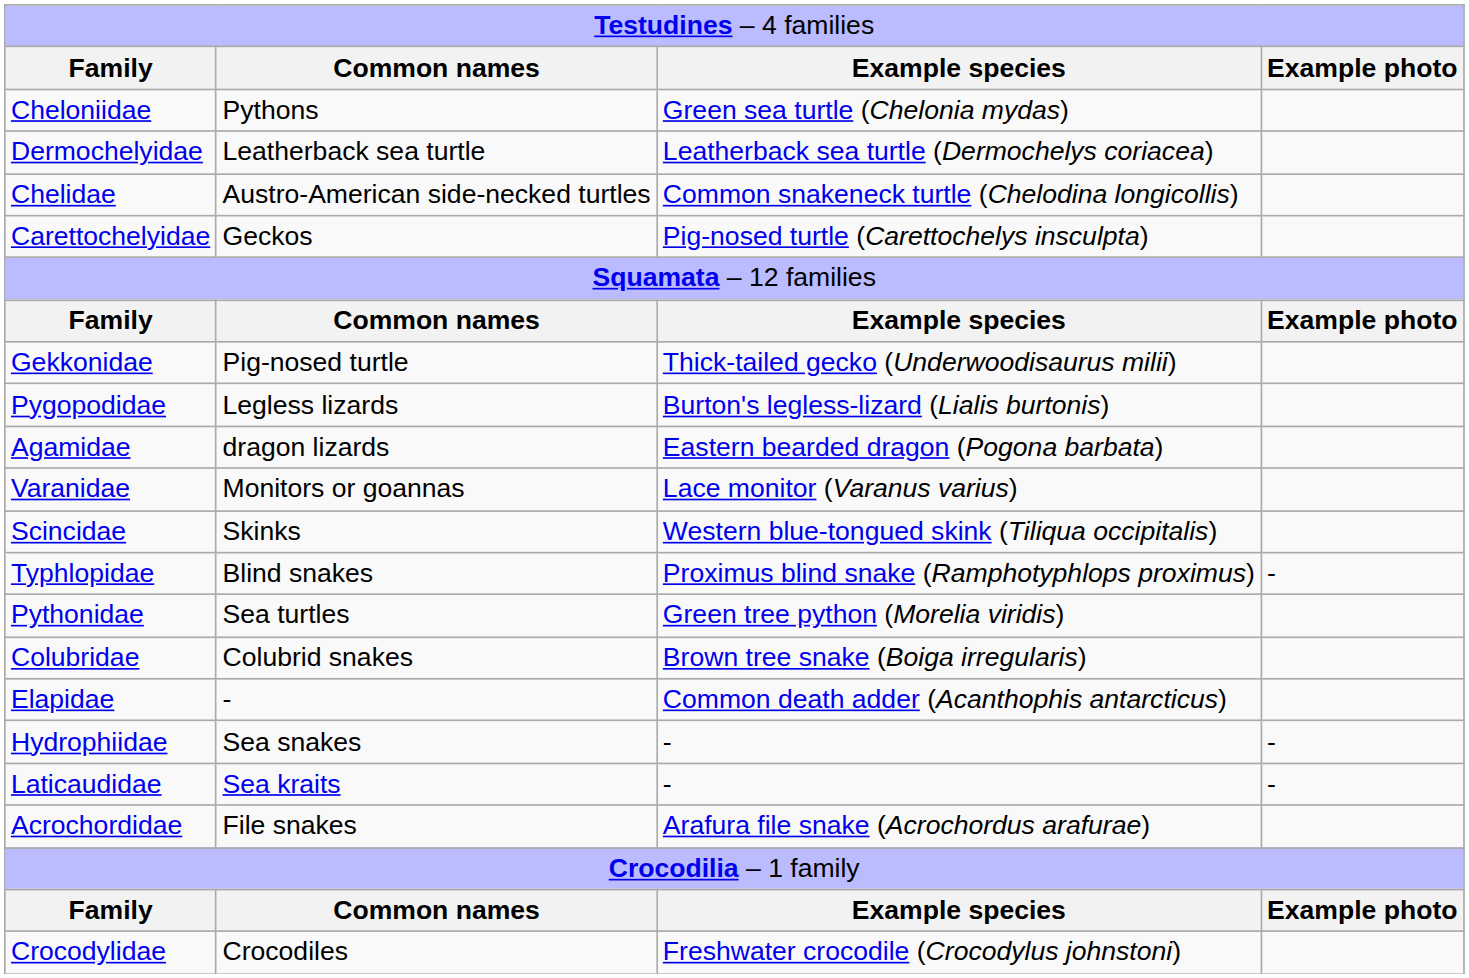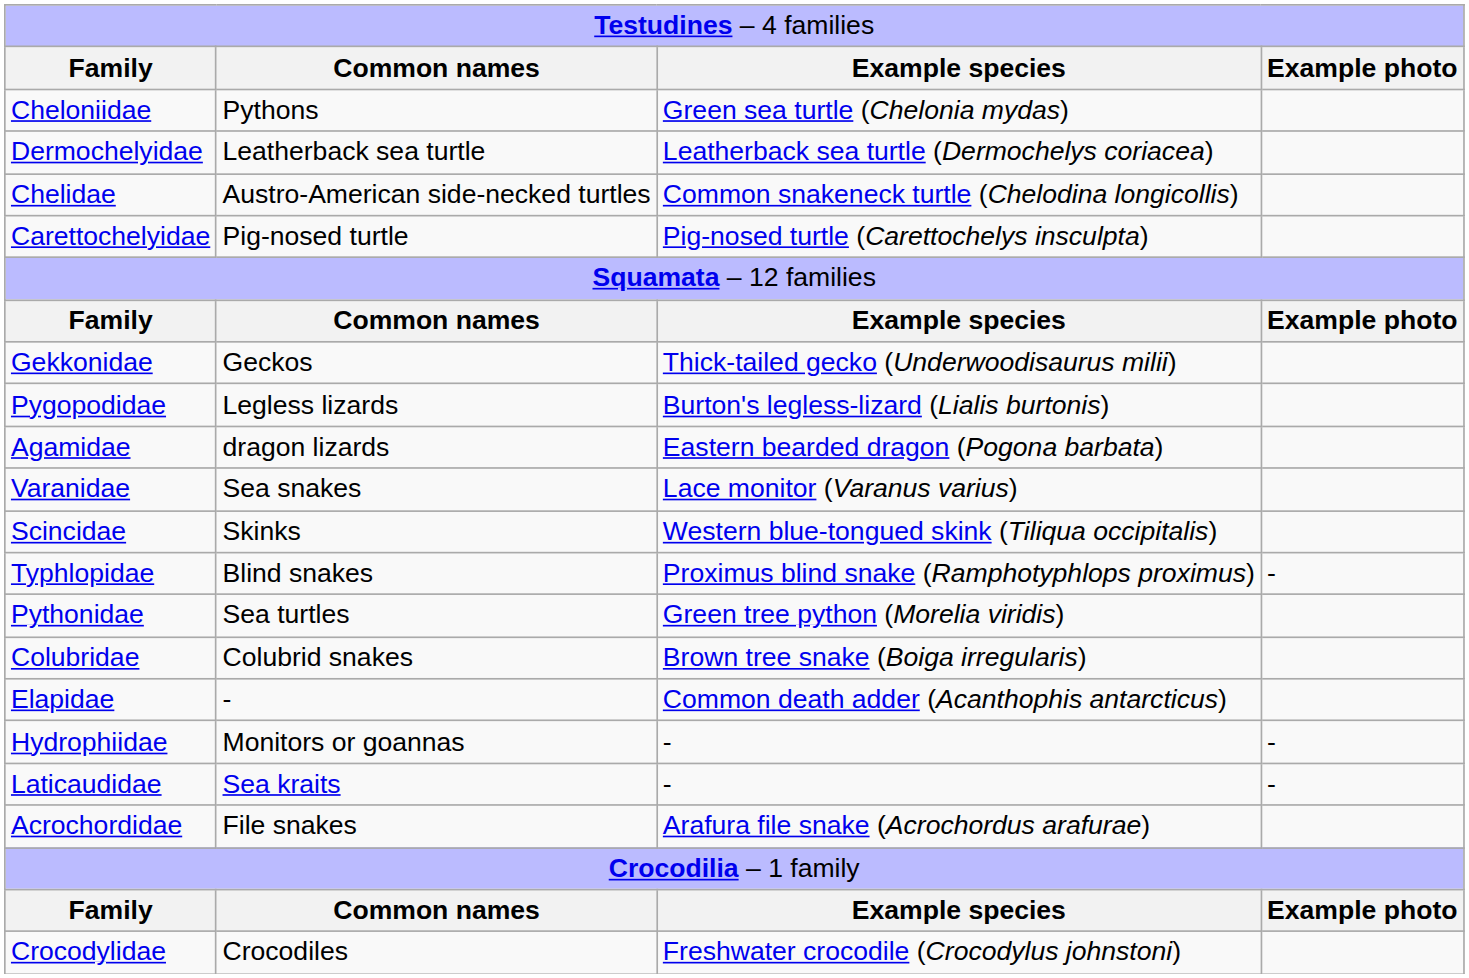Carettochelyidae | column 2: Geckos -> Pig-nosed turtle
Gekkonidae | column 2: Pig-nosed turtle -> Geckos
Varanidae | column 2: Monitors or goannas -> Sea snakes
Hydrophiidae | column 2: Sea snakes -> Monitors or goannas
